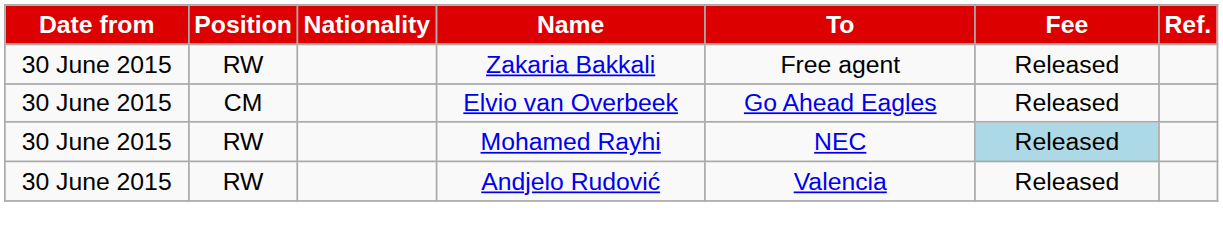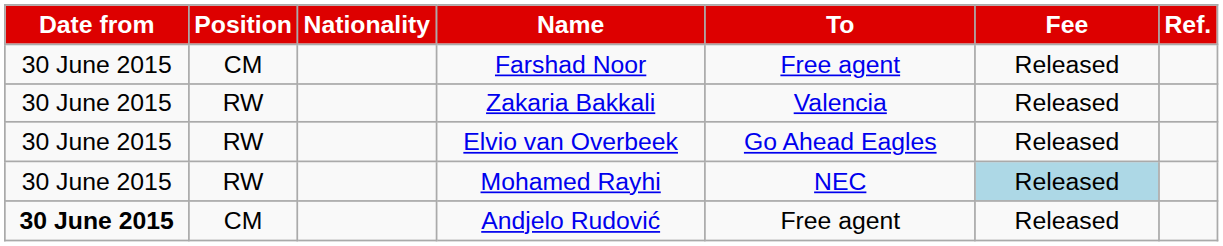+ row: 30 June 2015 | CM | Farshad Noor | Free agent | Released
Zakaria Bakkali | To: Free agent -> Valencia
Elvio van Overbeek | Position: CM -> RW
Andjelo Rudović | Date from: normal -> bold
Andjelo Rudović | Position: RW -> CM
Andjelo Rudović | To: Valencia -> Free agent
